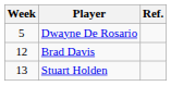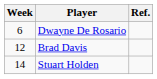Dwayne De Rosario | Week: 5 -> 6
Stuart Holden | Week: 13 -> 14
